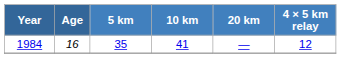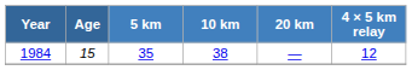1984 | Age: 16 -> 15
1984 | 10 km: 41 -> 38
